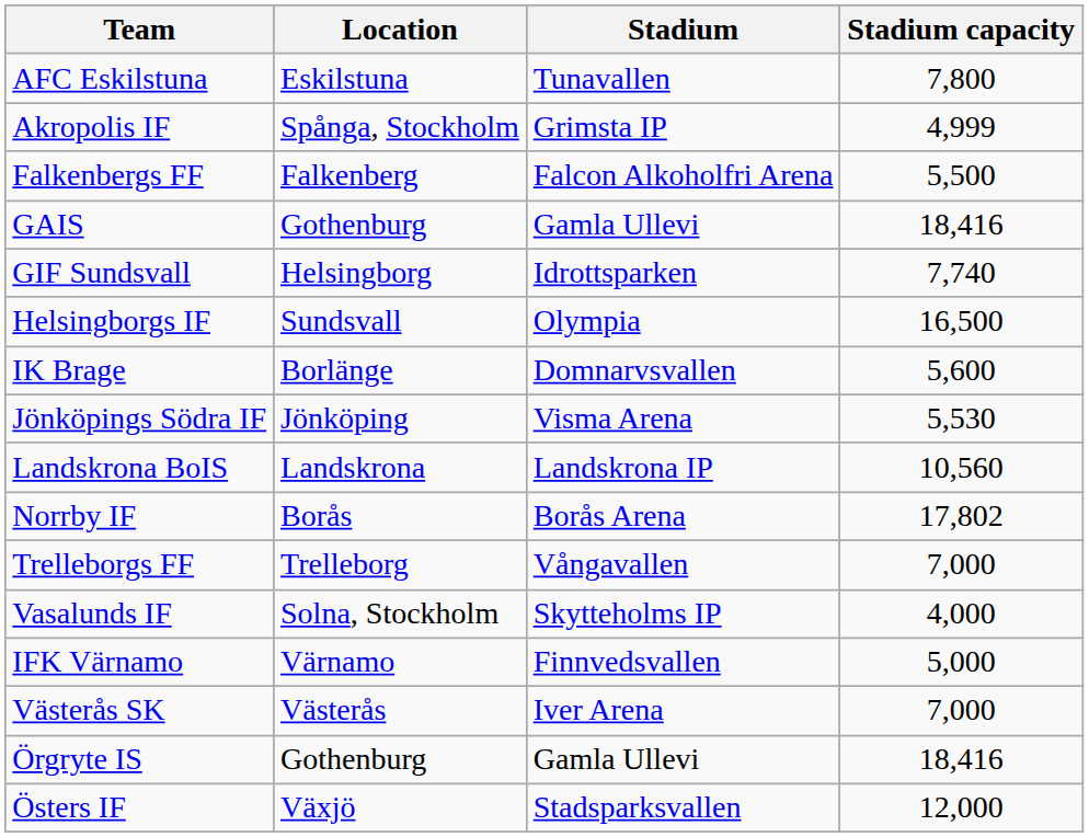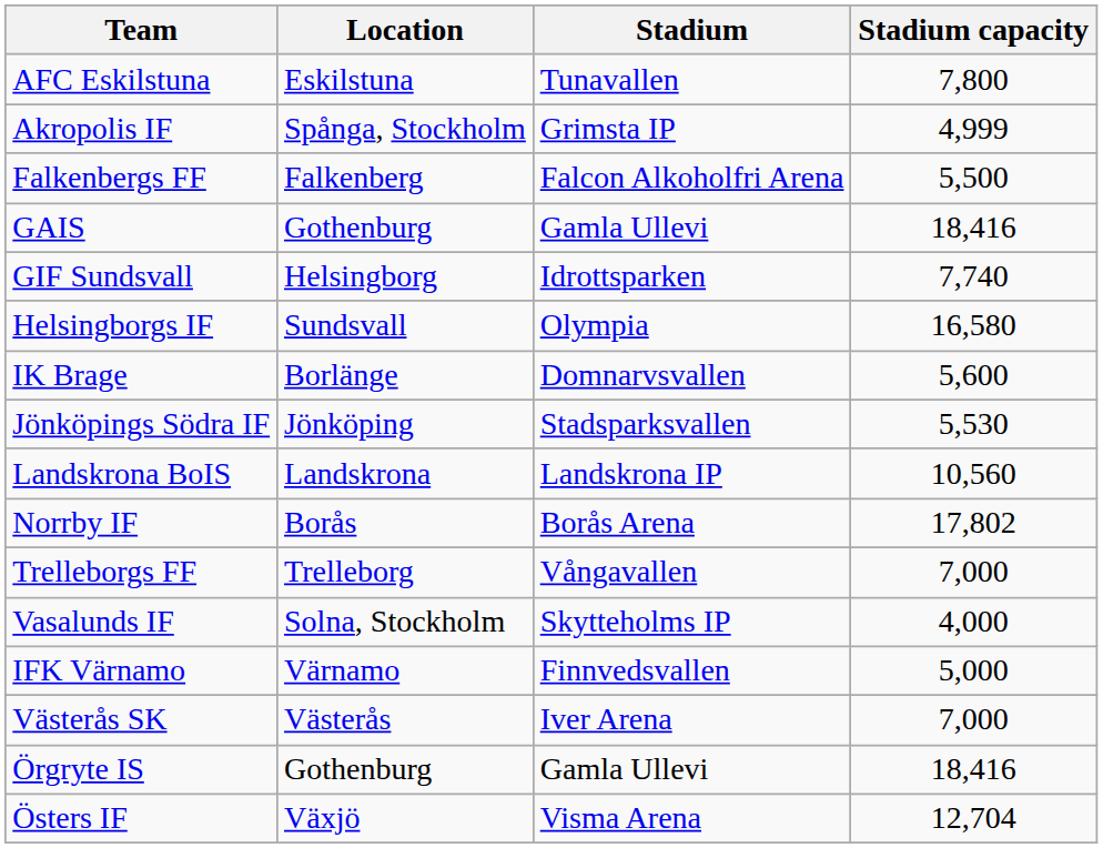Helsingborgs IF | Stadium capacity: 16,500 -> 16,580
Jönköpings Södra IF | Stadium: Visma Arena -> Stadsparksvallen
Östers IF | Stadium: Stadsparksvallen -> Visma Arena
Östers IF | Stadium capacity: 12,000 -> 12,704
